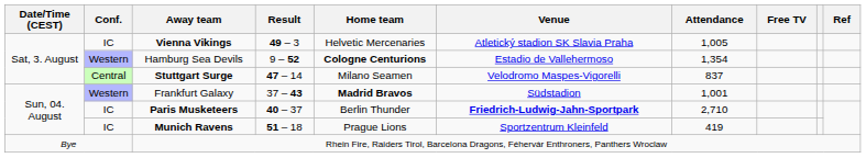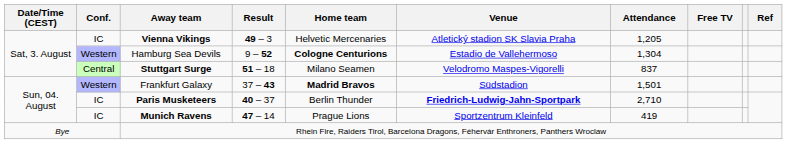Vienna Vikings | Attendance: 1,005 -> 1,205
Hamburg Sea Devils | Attendance: 1,354 -> 1,304
Stuttgart Surge | Result: 47 – 14 -> 51 – 18
Frankfurt Galaxy | Attendance: 1,001 -> 1,501
Munich Ravens | Result: 51 – 18 -> 47 – 14
